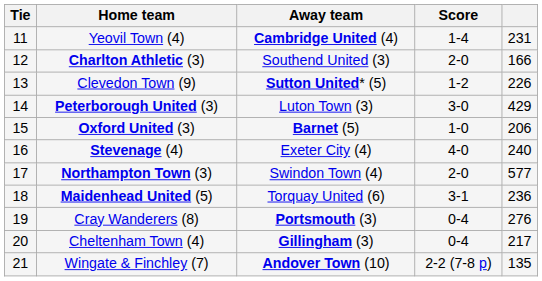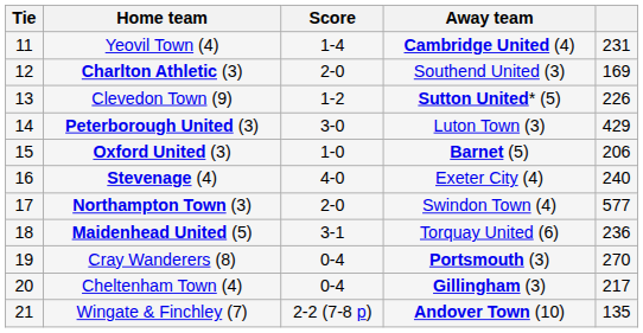columns swapped: Score <-> Away team
Charlton Athletic (3) | column 5: 166 -> 169
Cray Wanderers (8) | column 5: 276 -> 270
